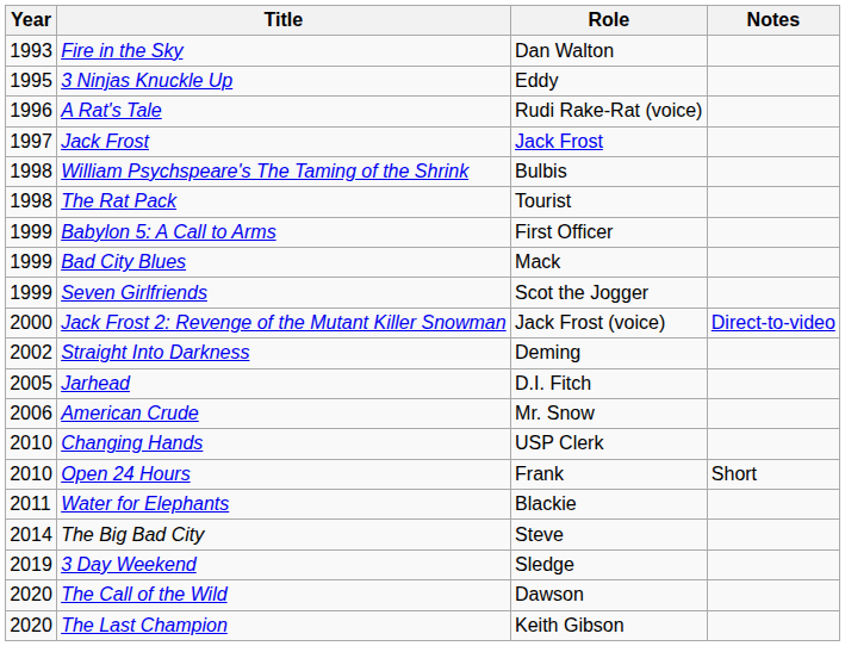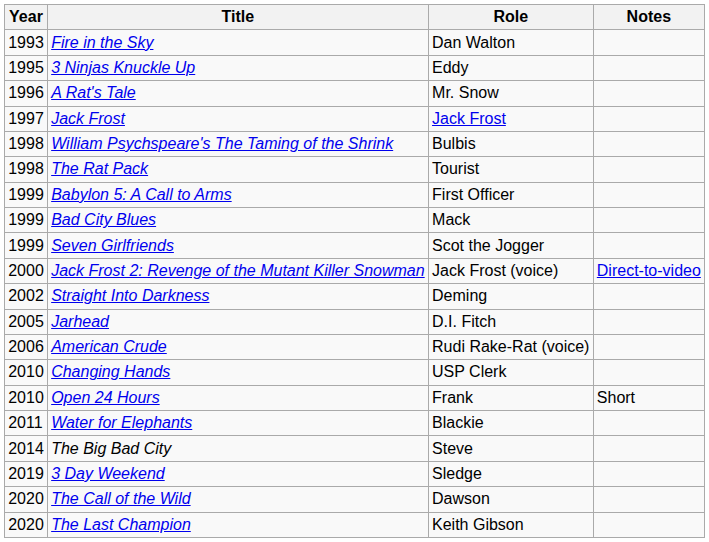A Rat's Tale | Role: Rudi Rake-Rat (voice) -> Mr. Snow
American Crude | Role: Mr. Snow -> Rudi Rake-Rat (voice)
